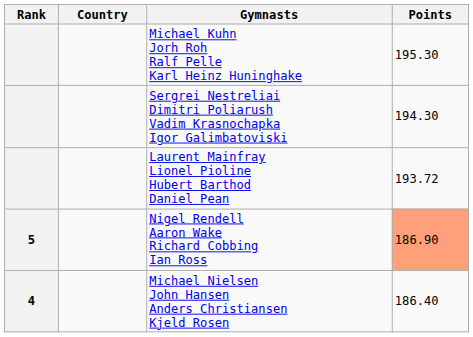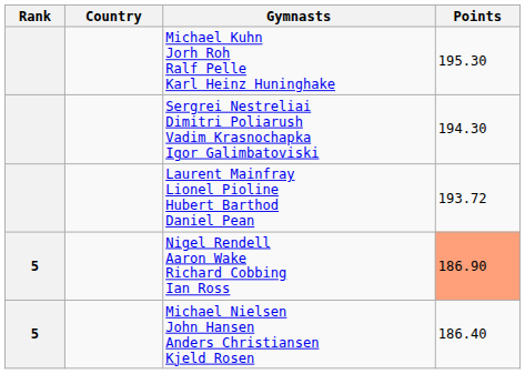Michael Nielsen John Hansen Anders Christiansen Kjeld Rosen | Rank: 4 -> 5
